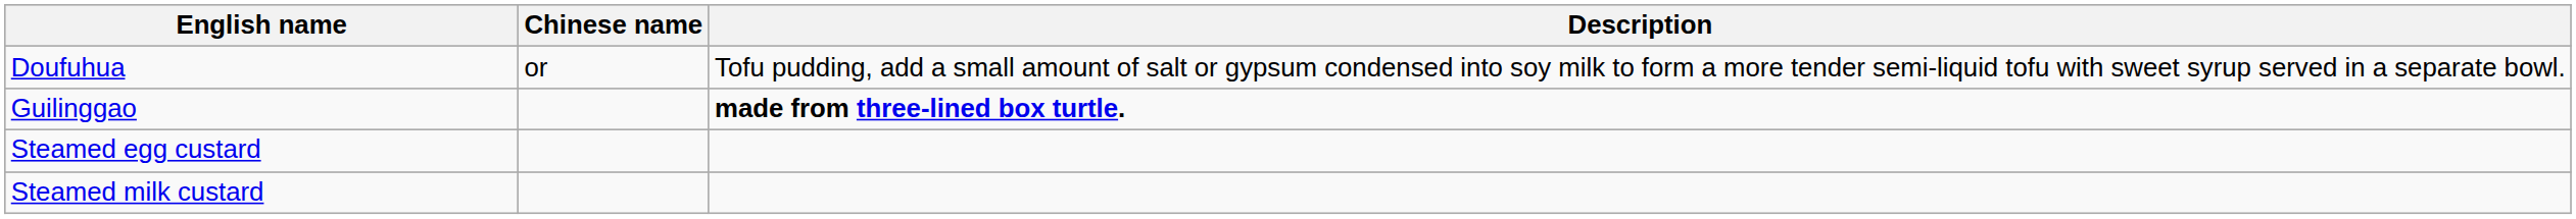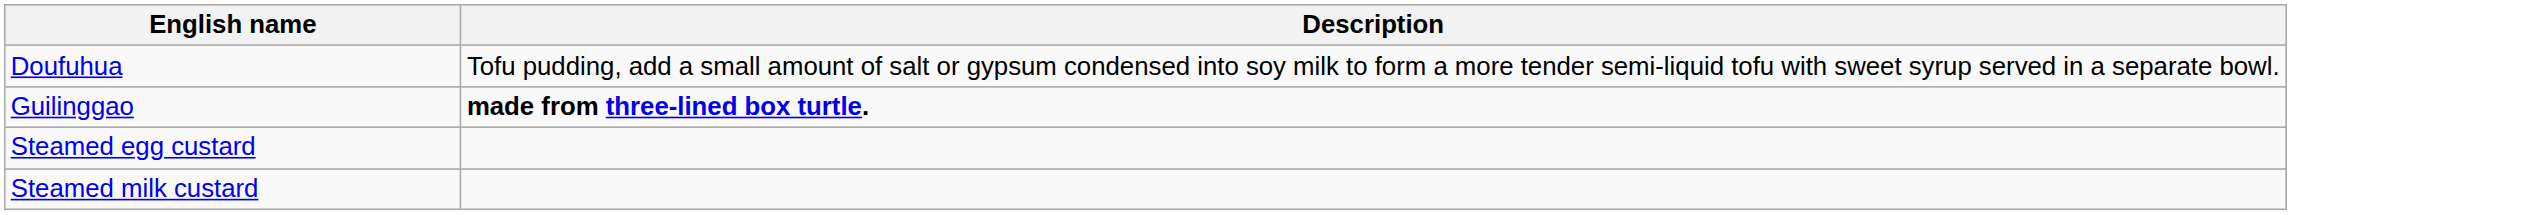- column: Chinese name | or
